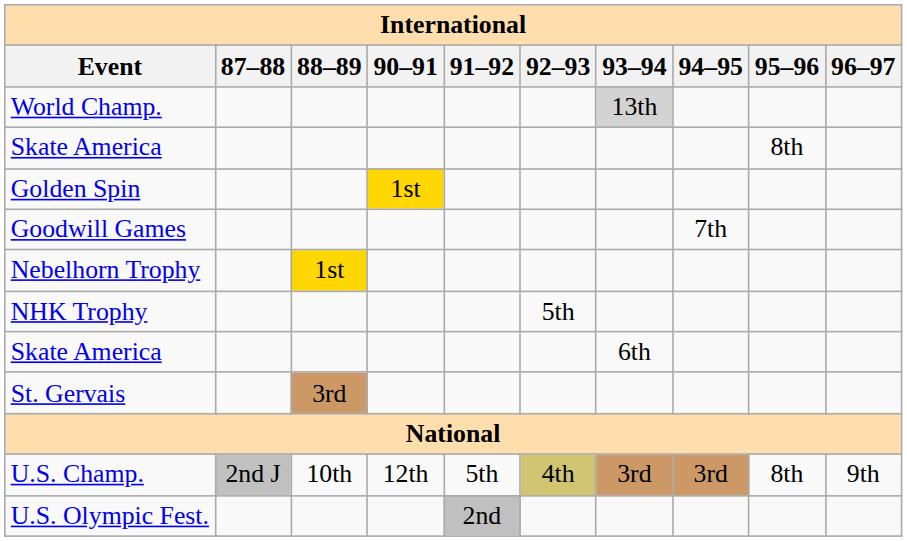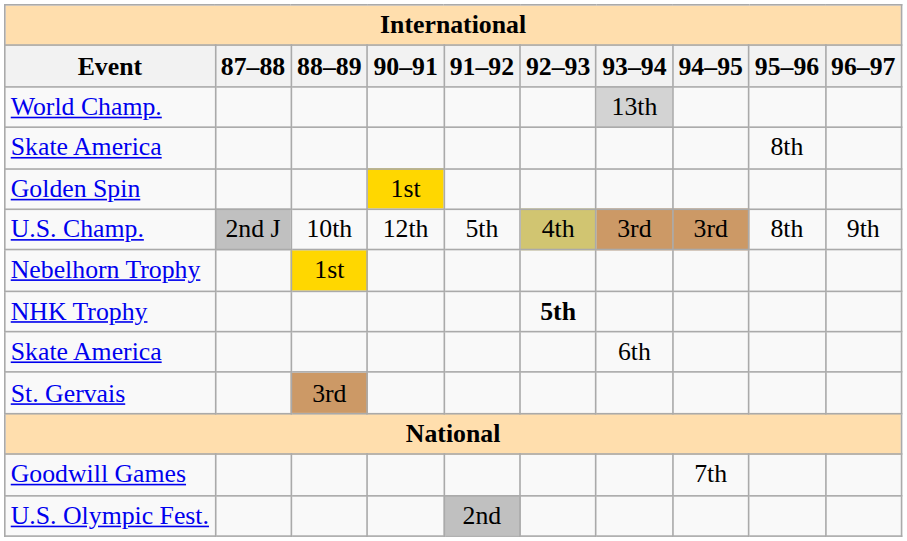rows swapped: Goodwill Games <-> U.S. Champ.
NHK Trophy | 92–93: normal -> bold
